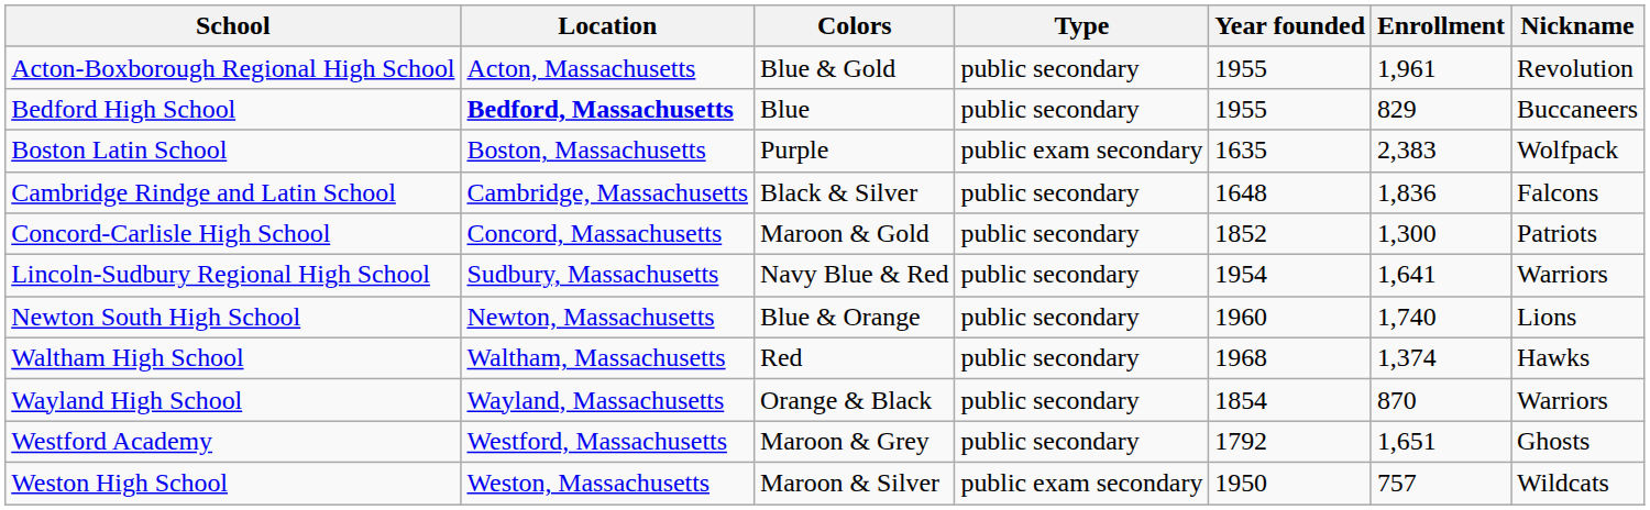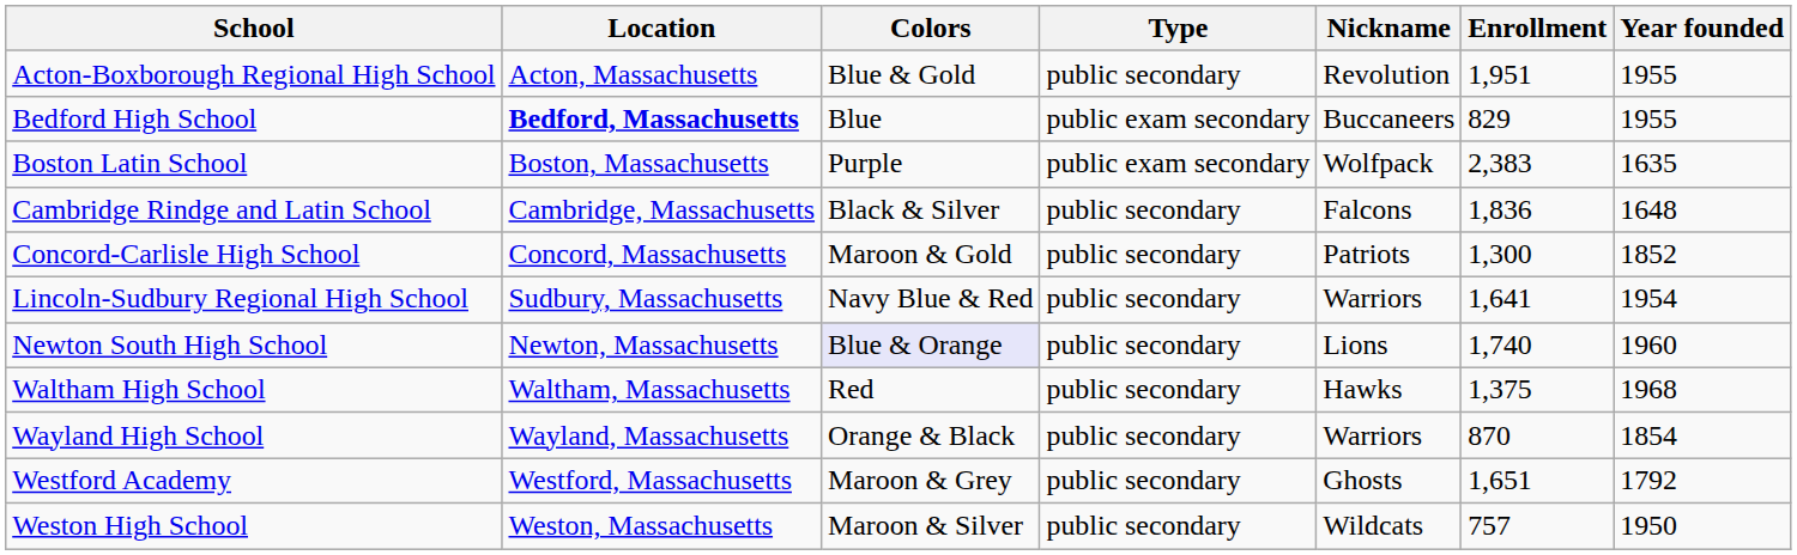columns swapped: Year founded <-> Nickname
Acton-Boxborough Regional High School | Enrollment: 1,961 -> 1,951
Bedford High School | Type: public secondary -> public exam secondary
Newton South High School | Colors: no background -> lavender background
Waltham High School | Enrollment: 1,374 -> 1,375
Weston High School | Type: public exam secondary -> public secondary
